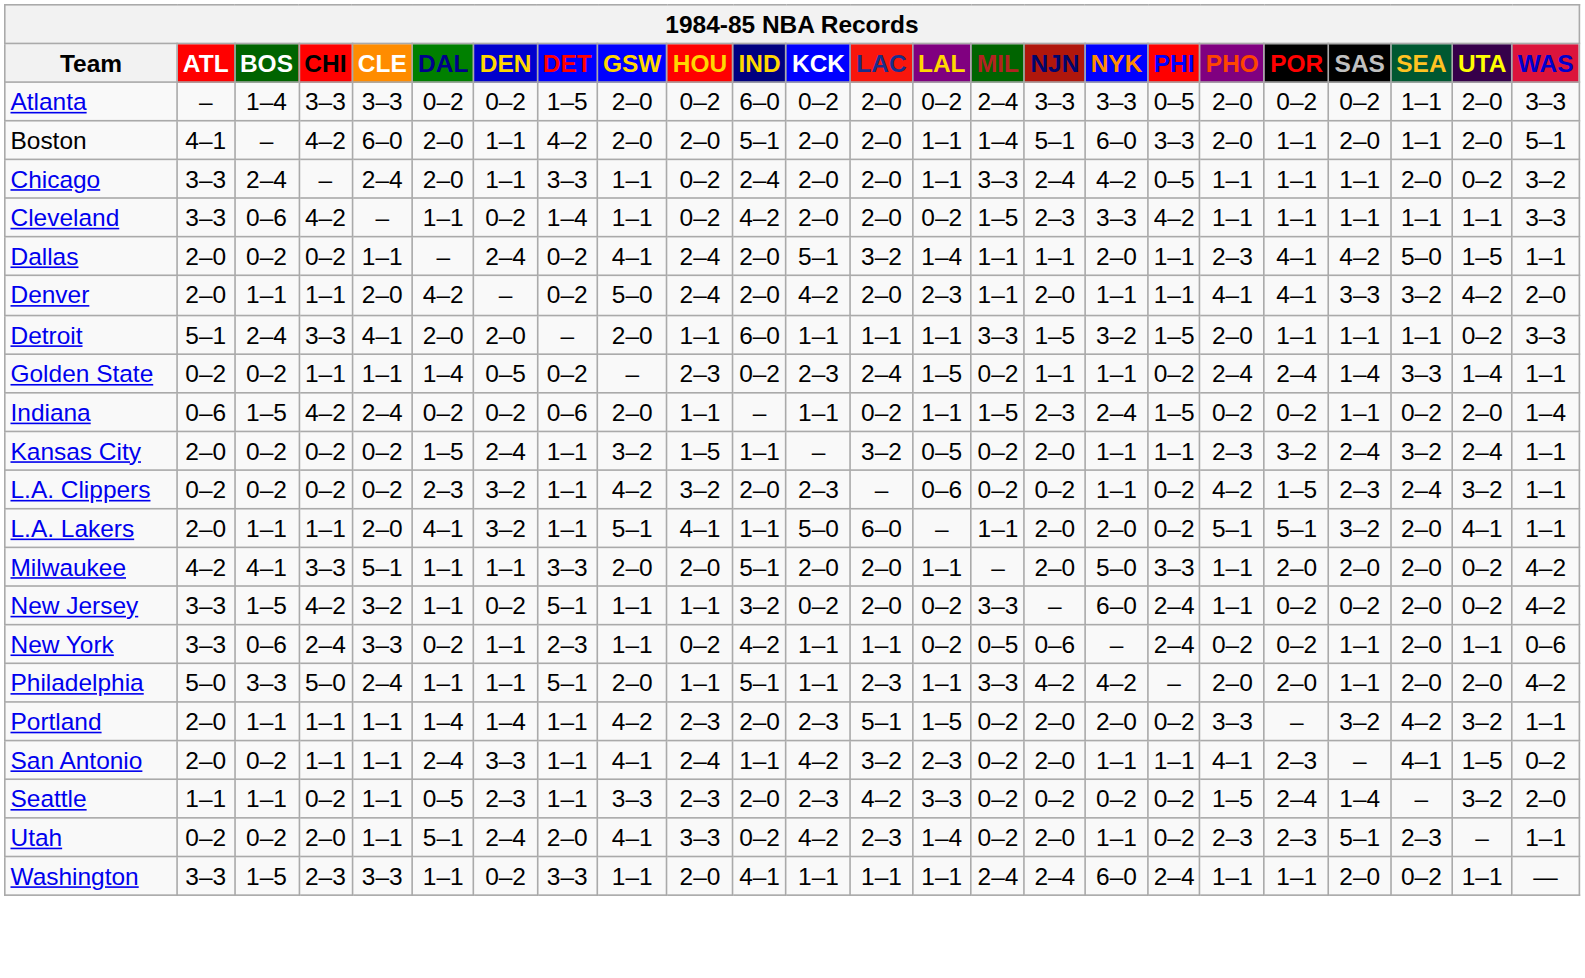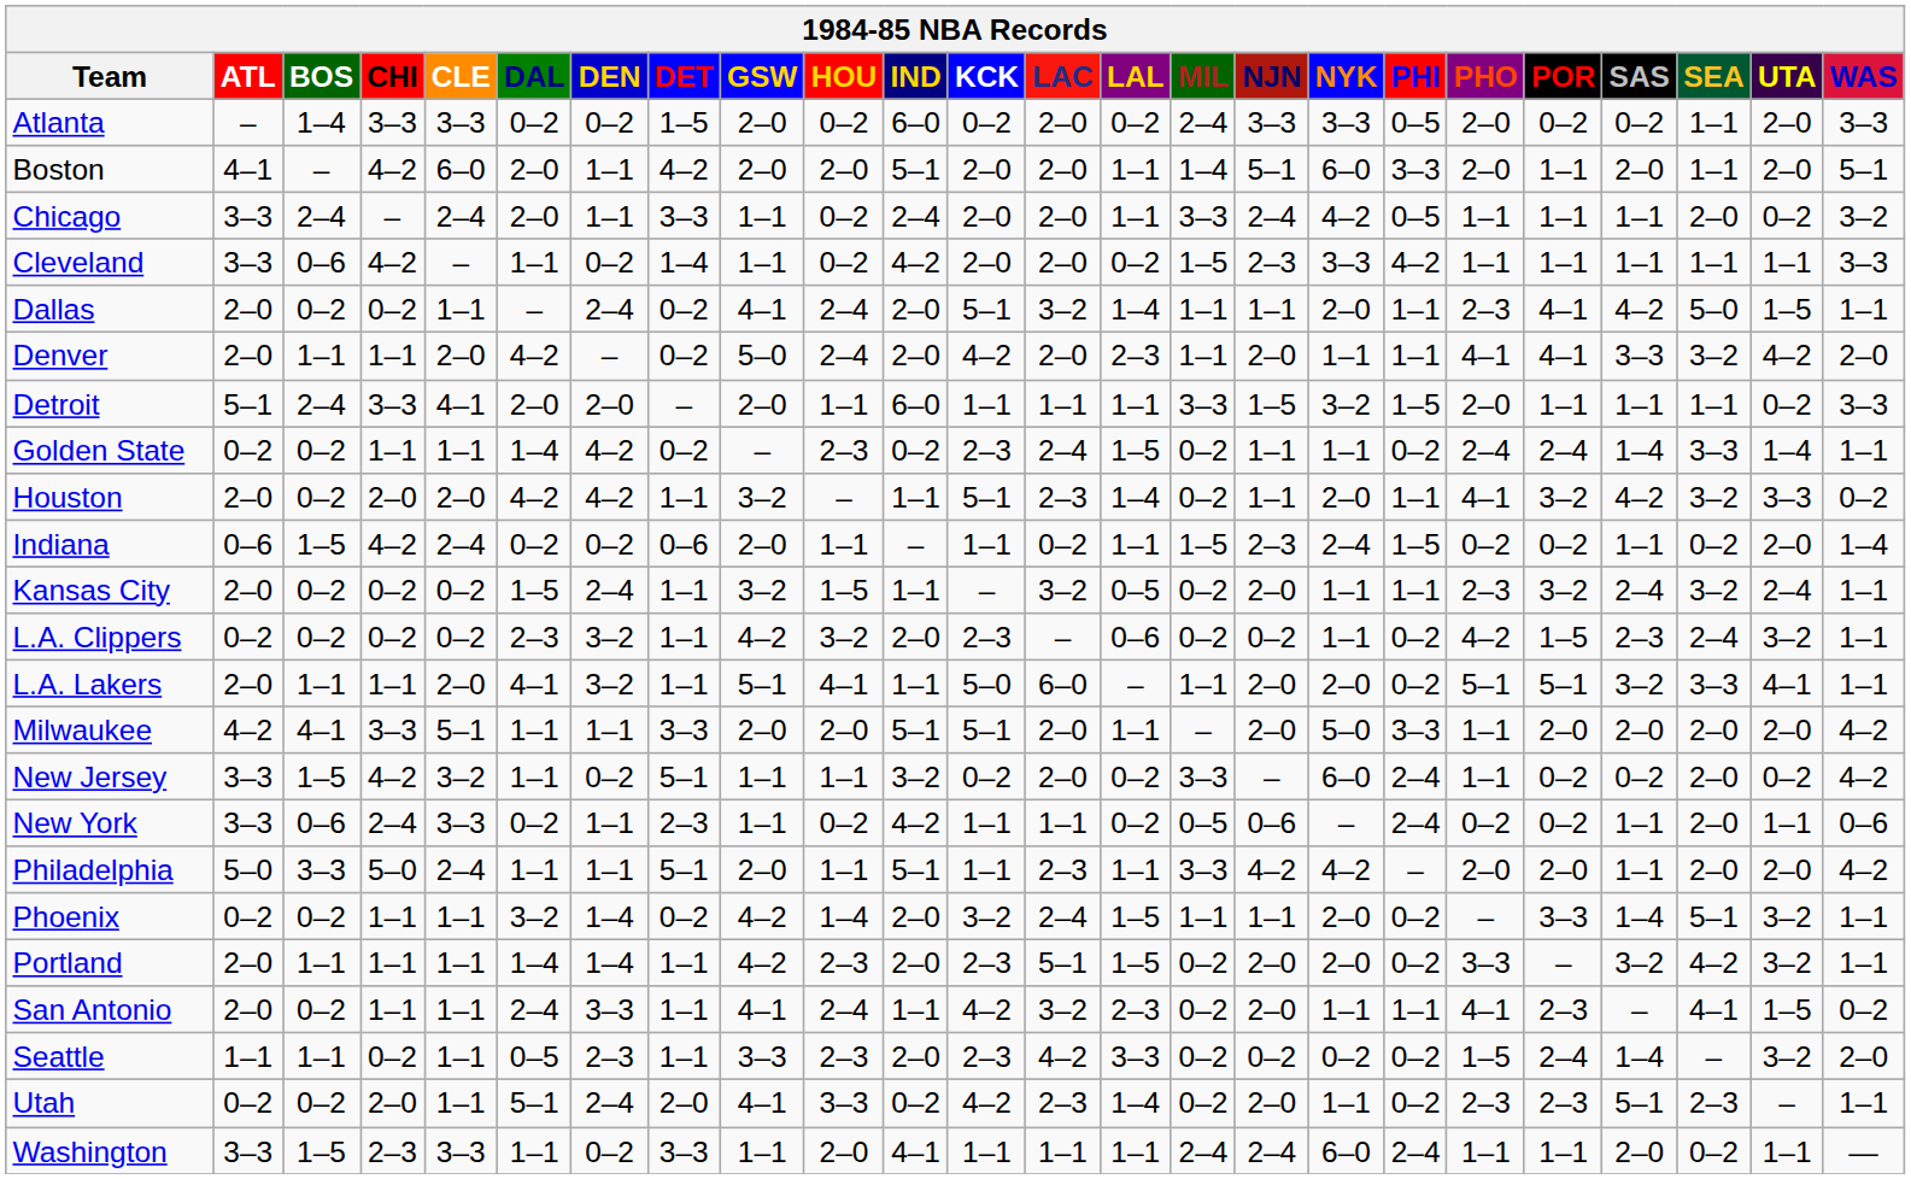Golden State | DEN: 0–5 -> 4–2
+ row: Houston | 2–0 | 0–2 | 2–0 | 2–0 | 4–2 | 4–2 | 1–1 | 3–2 | – | 1–1 | 5–1 | 2–3 | 1–4 | 0–2 | 1–1 | 2–0 | 1–1 | 4–1 | 3–2 | 4–2 | 3–2 | 3–3 | 0–2
L.A. Lakers | SEA: 2–0 -> 3–3
Milwaukee | KCK: 2–0 -> 5–1
Milwaukee | UTA: 0–2 -> 2–0
+ row: Phoenix | 0–2 | 0–2 | 1–1 | 1–1 | 3–2 | 1–4 | 0–2 | 4–2 | 1–4 | 2–0 | 3–2 | 2–4 | 1–5 | 1–1 | 1–1 | 2–0 | 0–2 | – | 3–3 | 1–4 | 5–1 | 3–2 | 1–1
